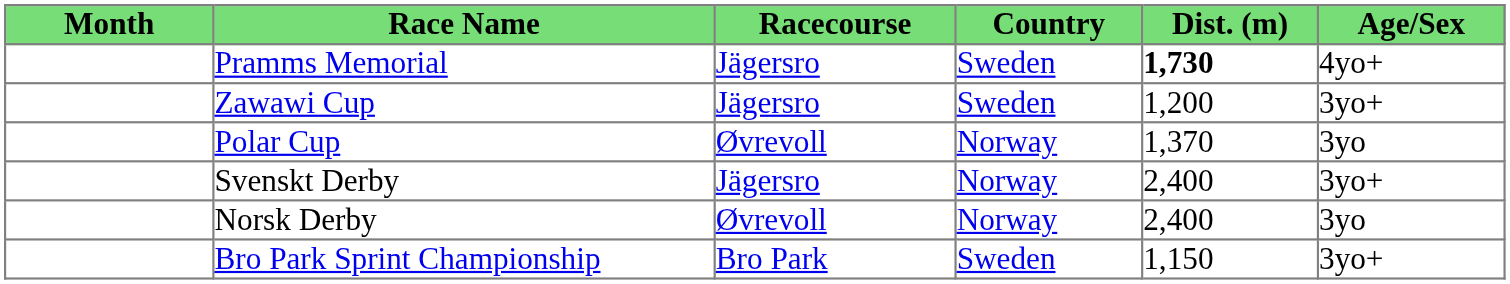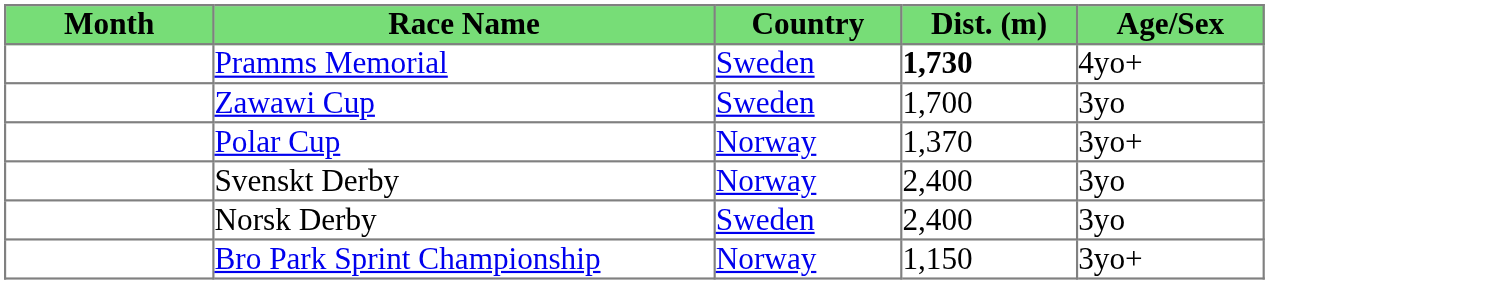- column: Racecourse | Jägersro | Jägersro | Øvrevoll | Jägersro | Øvrevoll | Bro Park
Zawawi Cup | Dist. (m): 1,200 -> 1,700
Zawawi Cup | Age/Sex: 3yo+ -> 3yo
Polar Cup | Age/Sex: 3yo -> 3yo+
Svenskt Derby | Age/Sex: 3yo+ -> 3yo
Norsk Derby | Country: Norway -> Sweden
Bro Park Sprint Championship | Country: Sweden -> Norway
